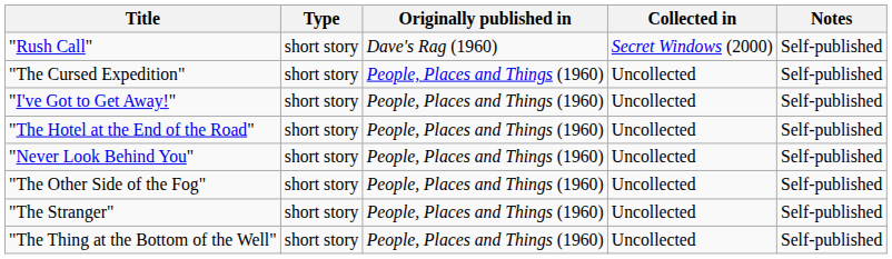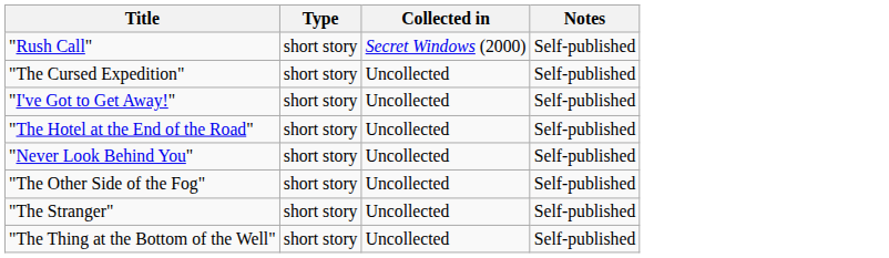- column: Originally published in | Dave's Rag (1960) | People, Places and Things (1960) | People, Places and Things (1960) | People, Places and Things (1960) | People, Places and Things (1960) | People, Places and Things (1960) | People, Places and Things (1960) | People, Places and Things (1960)
